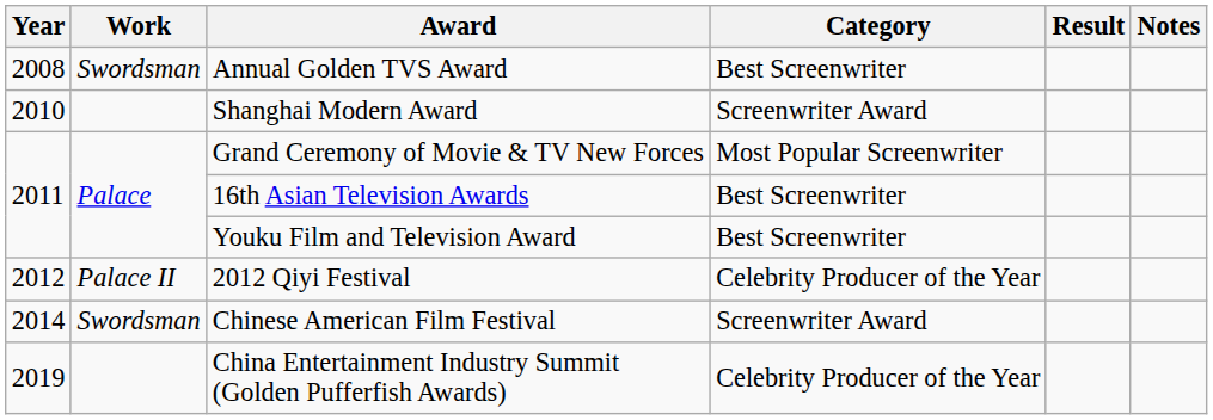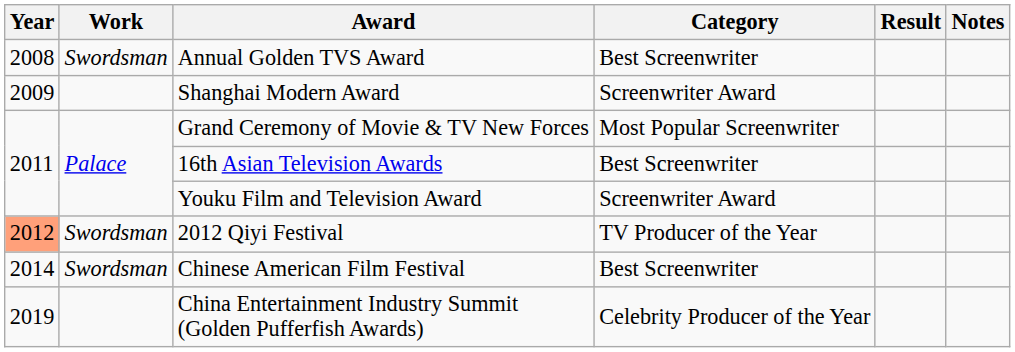Shanghai Modern Award | Year: 2010 -> 2009
Youku Film and Television Award | Category: Best Screenwriter -> Screenwriter Award
2012 Qiyi Festival | Year: no background -> lightsalmon background
2012 Qiyi Festival | Work: Palace II -> Swordsman
2012 Qiyi Festival | Category: Celebrity Producer of the Year -> TV Producer of the Year
Chinese American Film Festival | Category: Screenwriter Award -> Best Screenwriter
